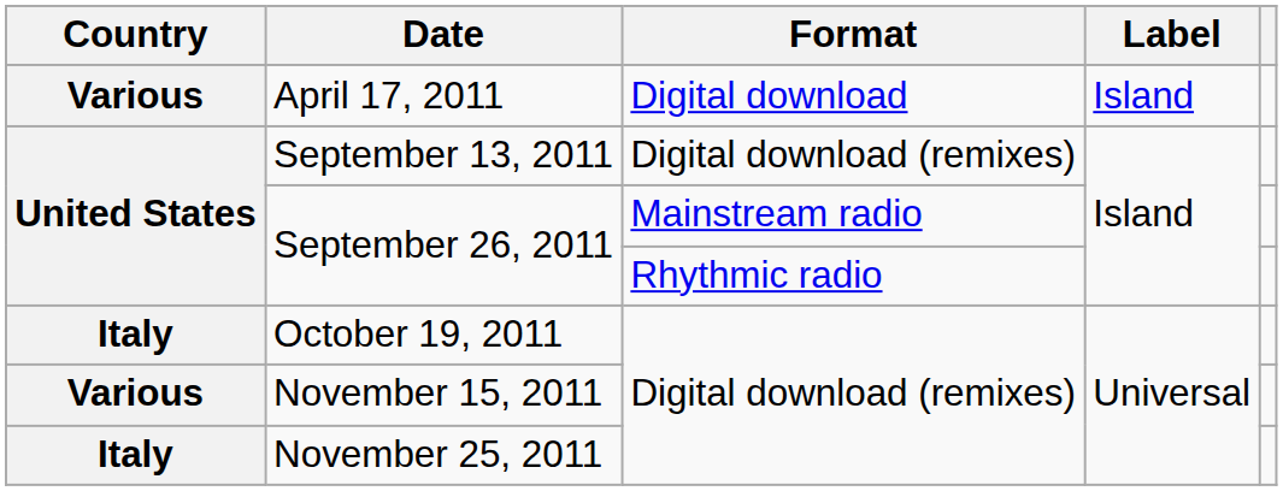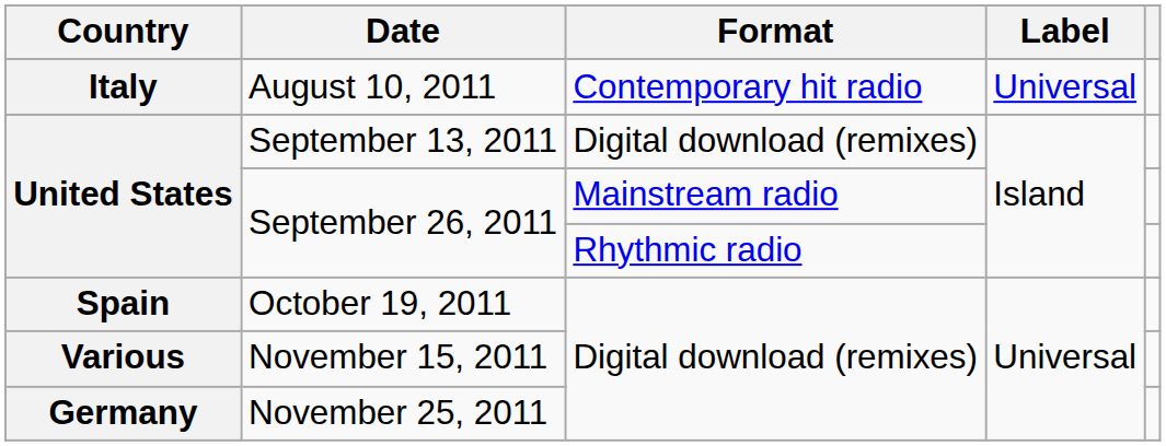- row: Various | April 17, 2011 | Digital download | Island
+ row: Italy | August 10, 2011 | Contemporary hit radio | Universal
October 19, 2011 | Country: Italy -> Spain
November 25, 2011 | Country: Italy -> Germany
